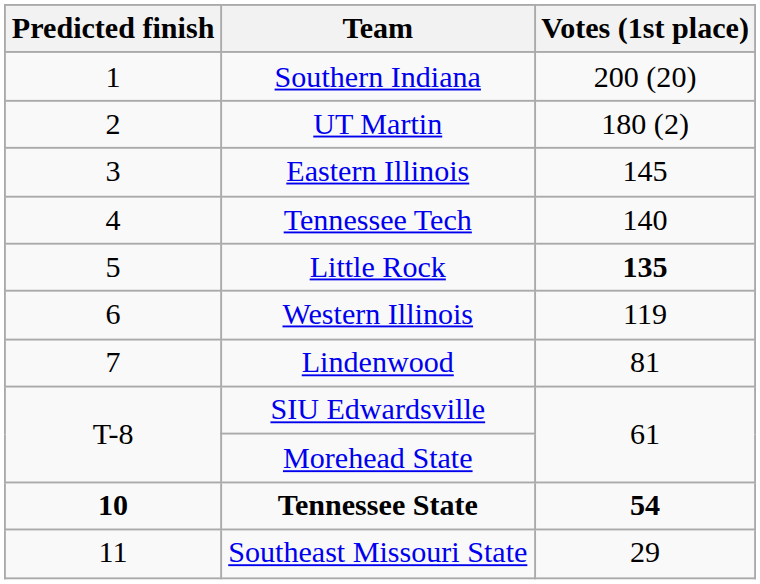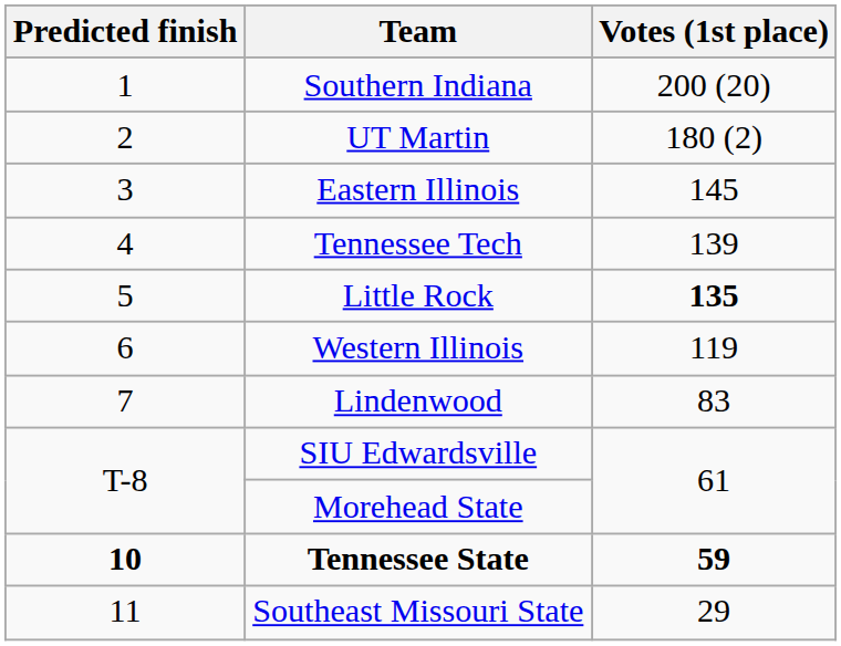Tennessee Tech | Votes (1st place): 140 -> 139
Lindenwood | Votes (1st place): 81 -> 83
Tennessee State | Votes (1st place): 54 -> 59
